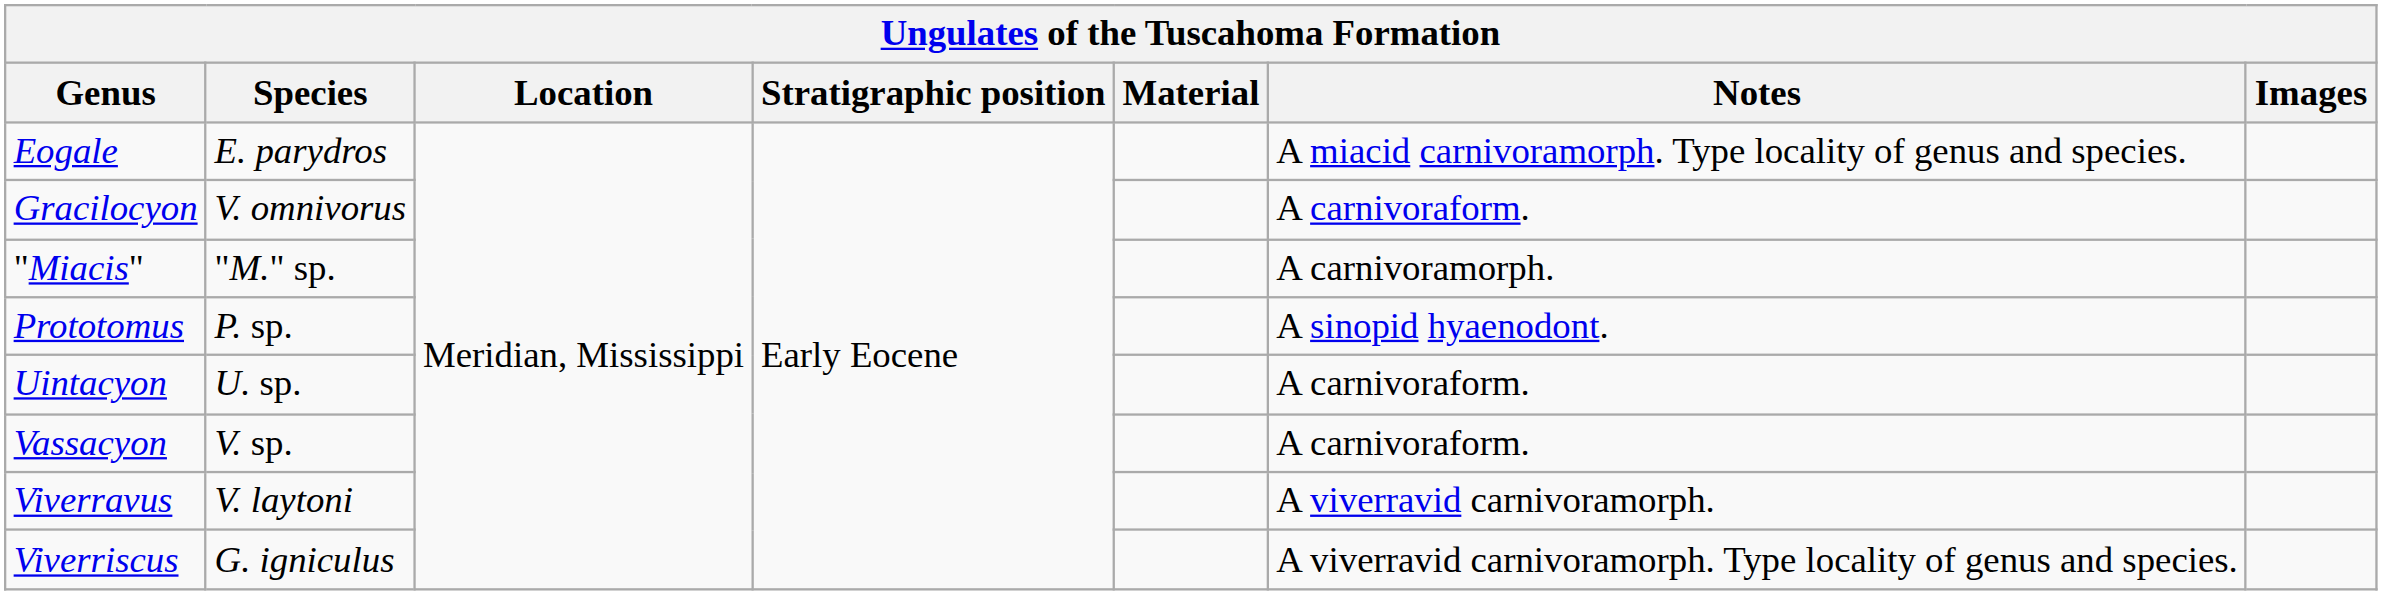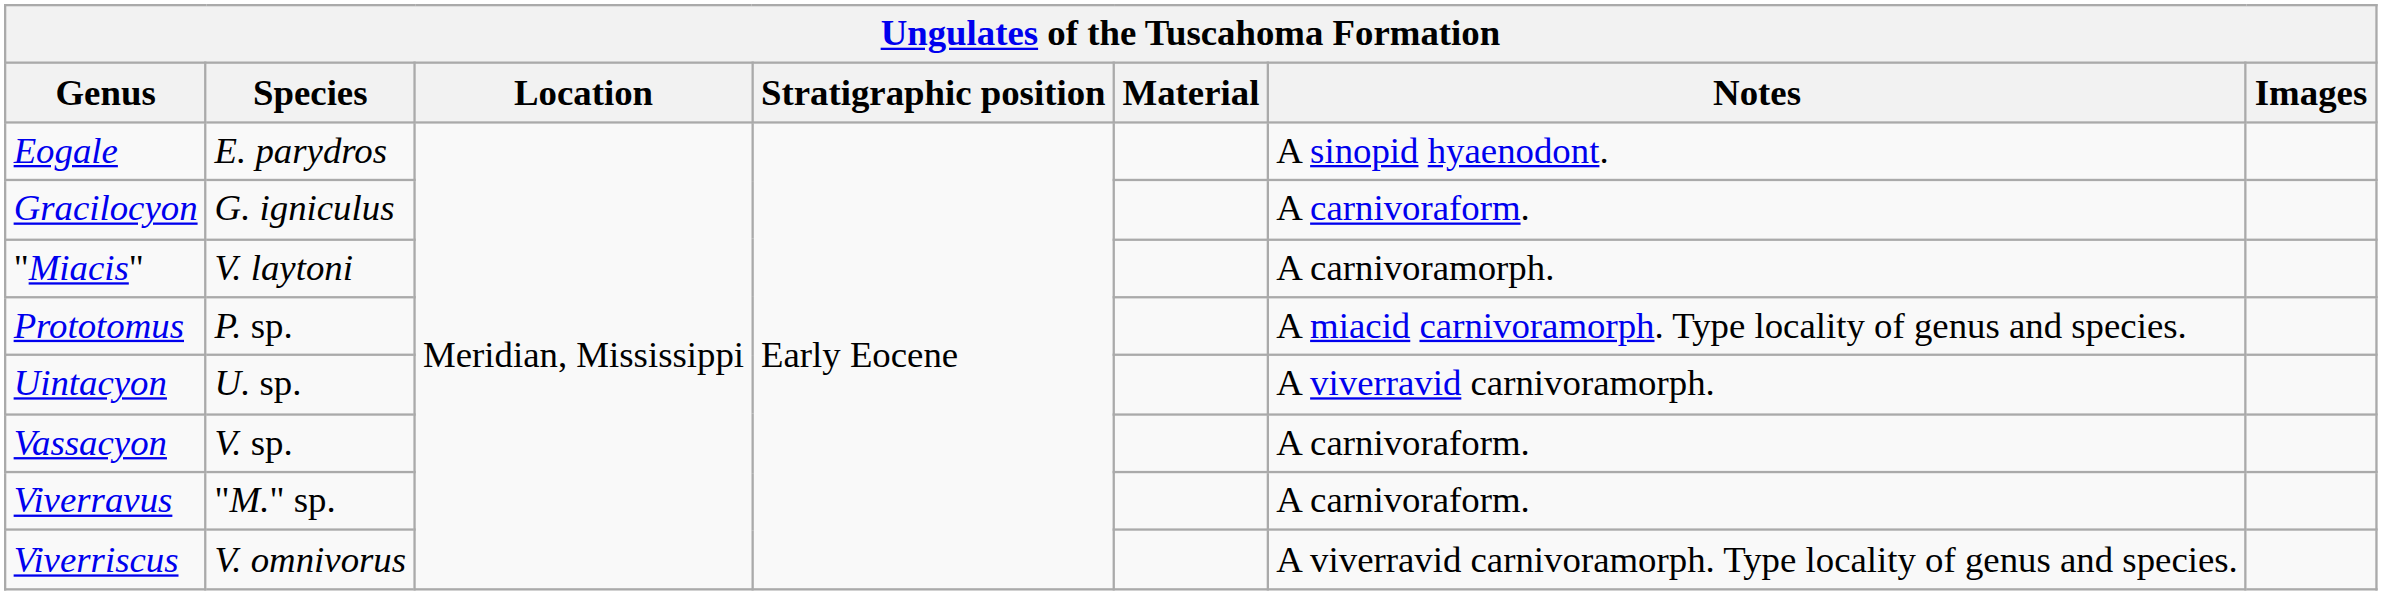Eogale | Notes: A miacid carnivoramorph. Type locality of genus and species. -> A sinopid hyaenodont.
Gracilocyon | Species: V. omnivorus -> G. igniculus
"Miacis" | Species: "M." sp. -> V. laytoni
Prototomus | Notes: A sinopid hyaenodont. -> A miacid carnivoramorph. Type locality of genus and species.
Uintacyon | Notes: A carnivoraform. -> A viverravid carnivoramorph.
Viverravus | Species: V. laytoni -> "M." sp.
Viverravus | Notes: A viverravid carnivoramorph. -> A carnivoraform.
Viverriscus | Species: G. igniculus -> V. omnivorus
